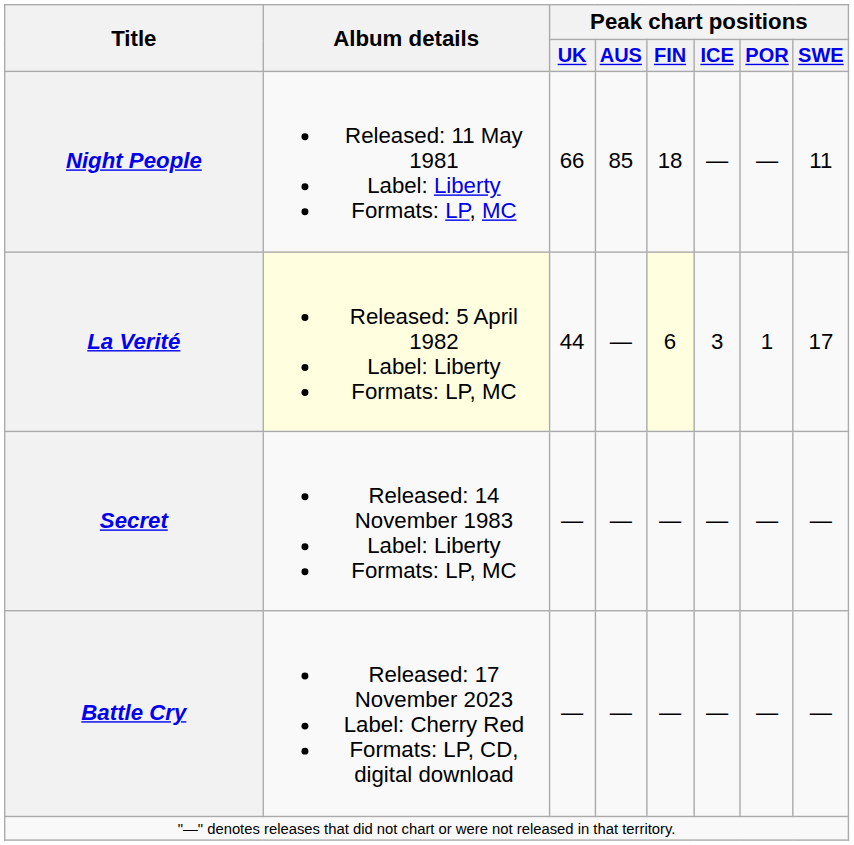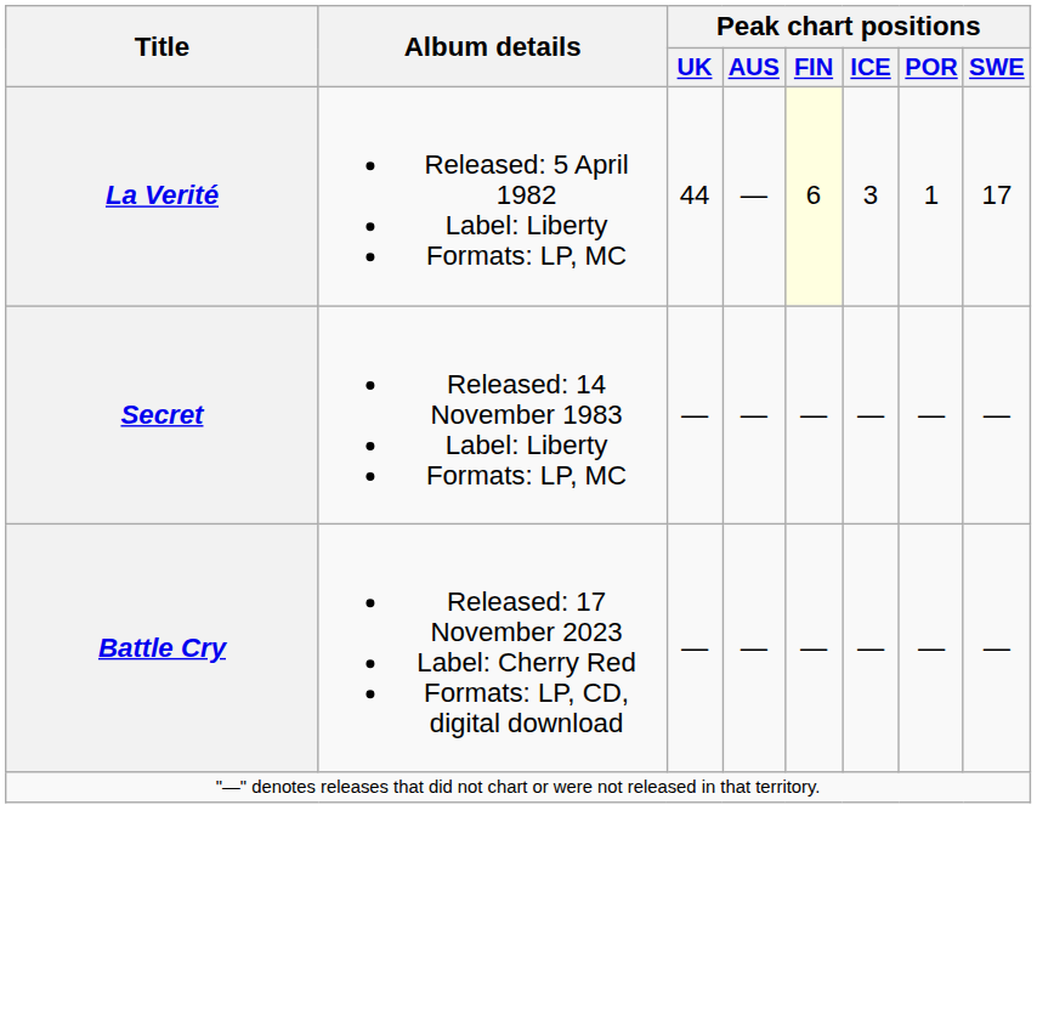- row: Night People | Released: 11 May 1981 Label: Liberty Formats: LP, MC | 66 | 85 | 18 | — | — | 11
La Verité | Album details: lightyellow background -> no background
